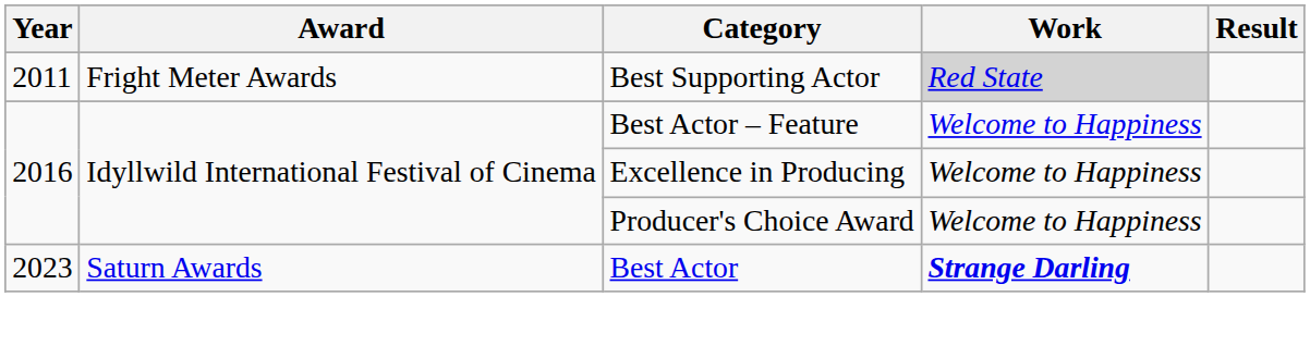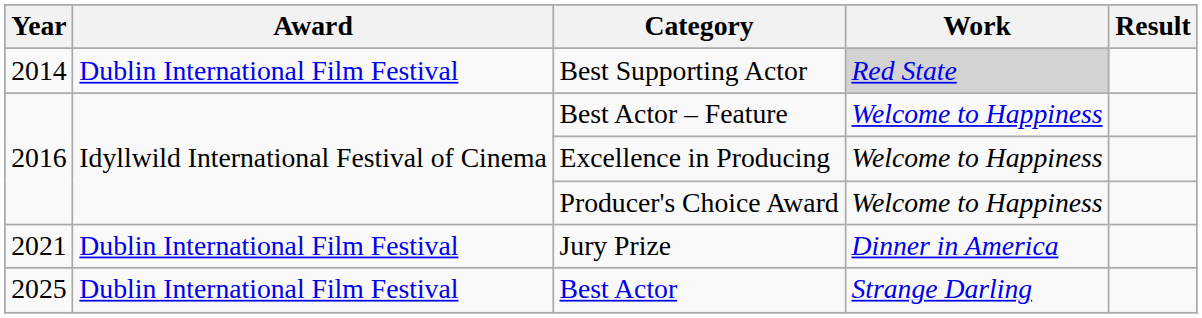Best Supporting Actor | Year: 2011 -> 2014
Best Supporting Actor | Award: Fright Meter Awards -> Dublin International Film Festival
+ row: 2021 | Dublin International Film Festival | Jury Prize | Dinner in America
Best Actor | Year: 2023 -> 2025
Best Actor | Award: Saturn Awards -> Dublin International Film Festival
Best Actor | Work: bold -> normal
